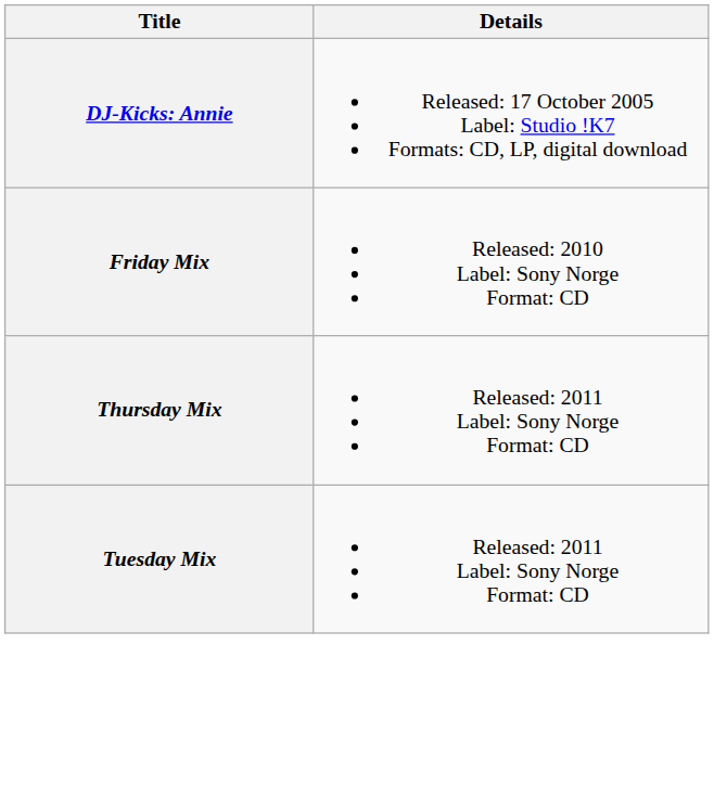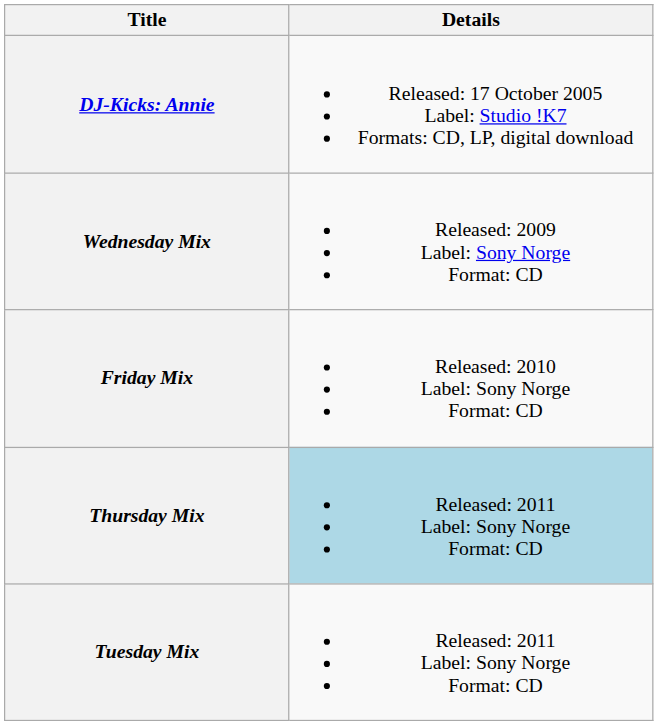+ row: Wednesday Mix | Released: 2009 Label: Sony Norge Format: CD
Thursday Mix | Details: no background -> lightblue background
